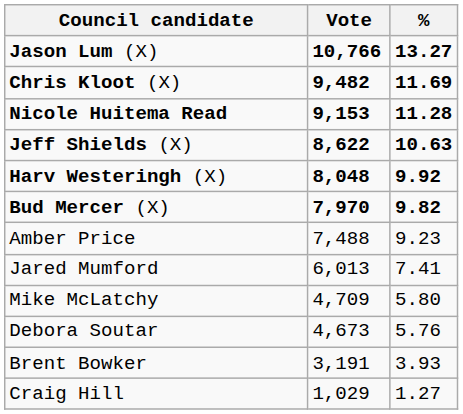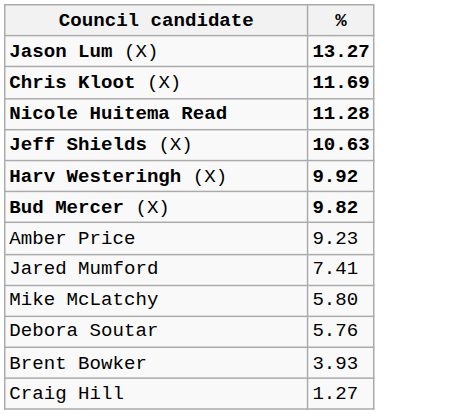- column: Vote | 10,766 | 9,482 | 9,153 | 8,622 | 8,048 | 7,970 | 7,488 | 6,013 | 4,709 | 4,673 | 3,191 | 1,029
